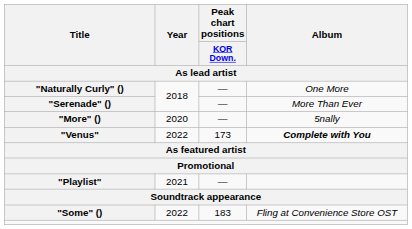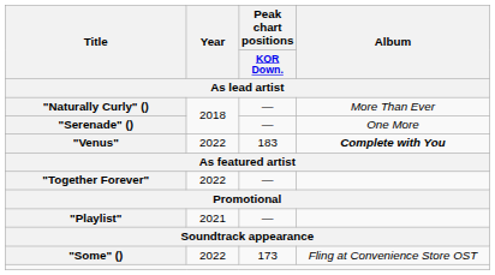"Naturally Curly" () | Album: One More -> More Than Ever
"Serenade" () | Album: More Than Ever -> One More
- row: "More" () | 2020 | — | 5nally
"Venus" | Peak chart positions / KOR Down.: 173 -> 183
+ row: "Together Forever" | 2022 | —
"Some" () | Peak chart positions / KOR Down.: 183 -> 173
